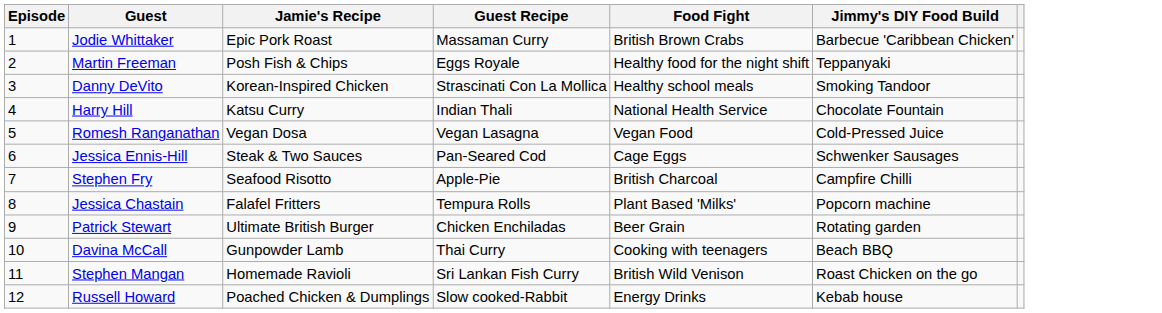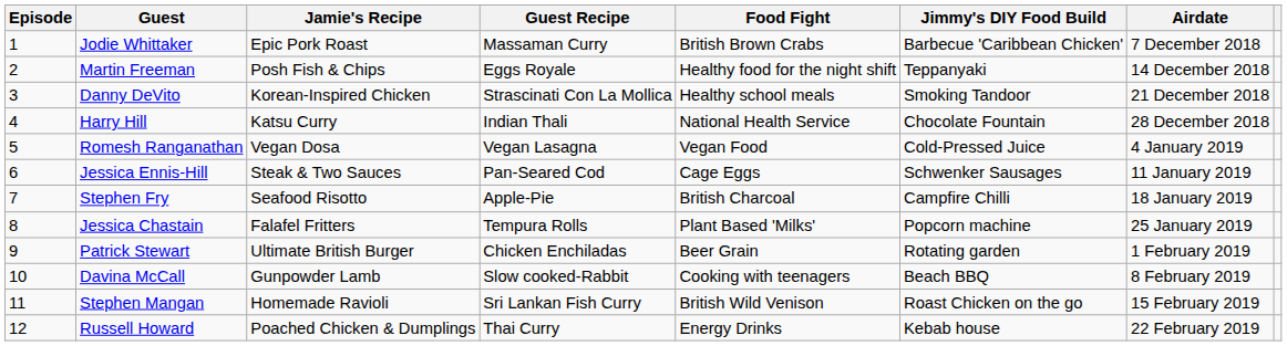+ column: Airdate | 7 December 2018 | 14 December 2018 | 21 December 2018 | 28 December 2018 | 4 January 2019 | 11 January 2019 | 18 January 2019 | 25 January 2019 | 1 February 2019 | 8 February 2019 | 15 February 2019 | 22 February 2019
Davina McCall | Guest Recipe: Thai Curry -> Slow cooked-Rabbit
Russell Howard | Guest Recipe: Slow cooked-Rabbit -> Thai Curry
